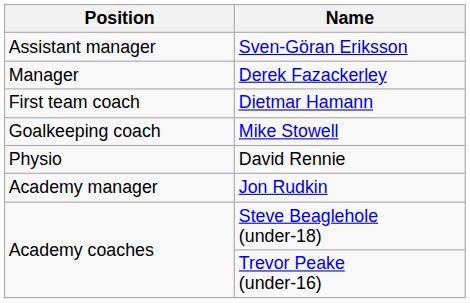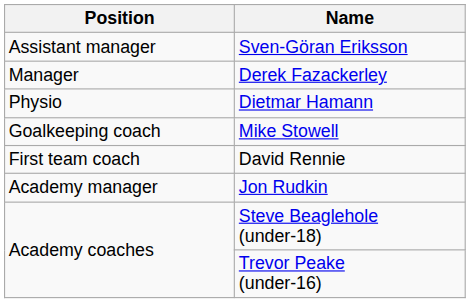Dietmar Hamann | Position: First team coach -> Physio
David Rennie | Position: Physio -> First team coach
